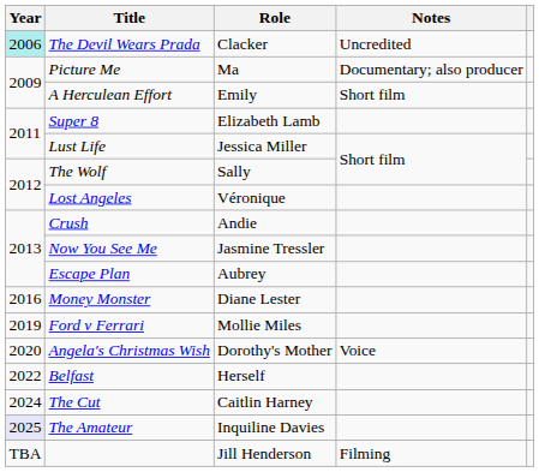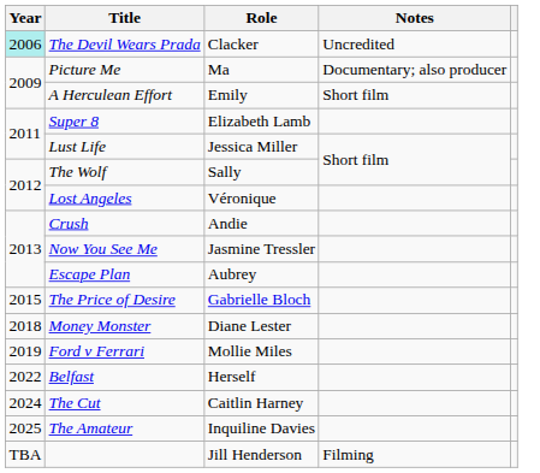+ row: 2015 | The Price of Desire | Gabrielle Bloch
Money Monster | Year: 2016 -> 2018
- row: 2020 | Angela's Christmas Wish | Dorothy's Mother | Voice
The Amateur | Year: lavender background -> no background
